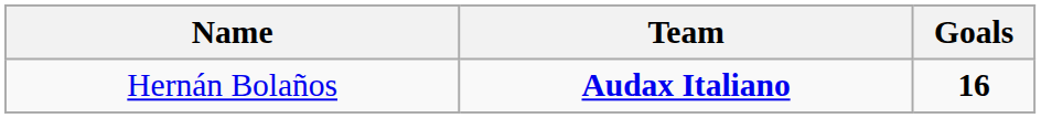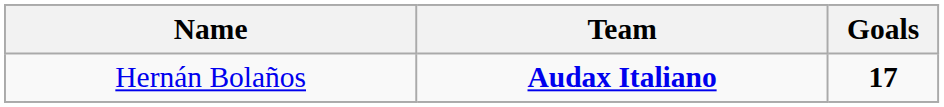Hernán Bolaños | Goals: 16 -> 17
